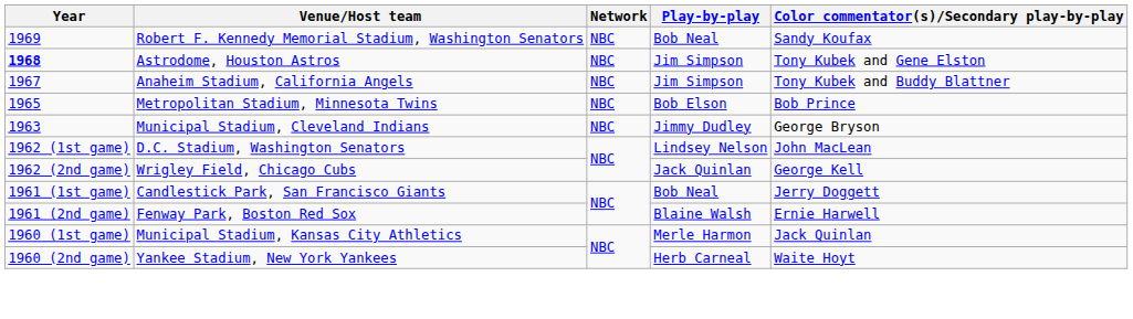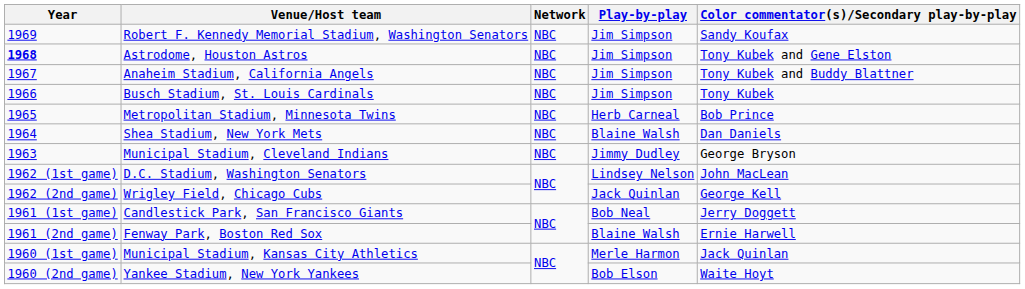Robert F. Kennedy Memorial Stadium, Washington Senators | Play-by-play: Bob Neal -> Jim Simpson
+ row: 1966 | Busch Stadium, St. Louis Cardinals | NBC | Jim Simpson | Tony Kubek
Metropolitan Stadium, Minnesota Twins | Play-by-play: Bob Elson -> Herb Carneal
+ row: 1964 | Shea Stadium, New York Mets | NBC | Blaine Walsh | Dan Daniels
Yankee Stadium, New York Yankees | Play-by-play: Herb Carneal -> Bob Elson
